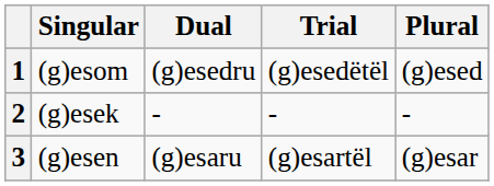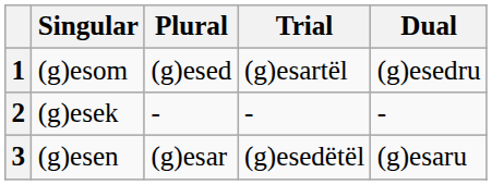columns swapped: Dual <-> Plural
1 | Trial: (g)esedëtël -> (g)esartël
3 | Trial: (g)esartël -> (g)esedëtël
